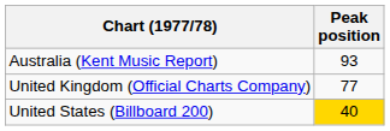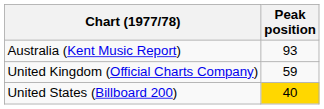United Kingdom (Official Charts Company) | Peak position: 77 -> 59
